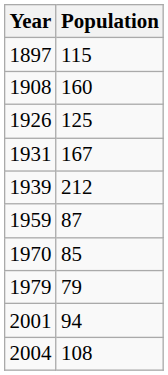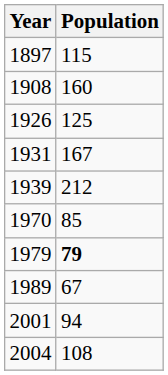- row: 1959 | 87
1979 | Population: normal -> bold
+ row: 1989 | 67
